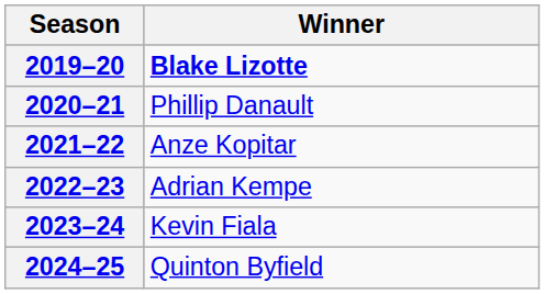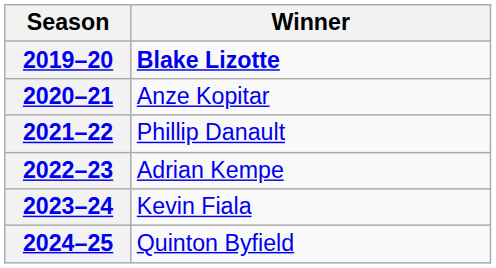2020–21 | Winner: Phillip Danault -> Anze Kopitar
2021–22 | Winner: Anze Kopitar -> Phillip Danault
